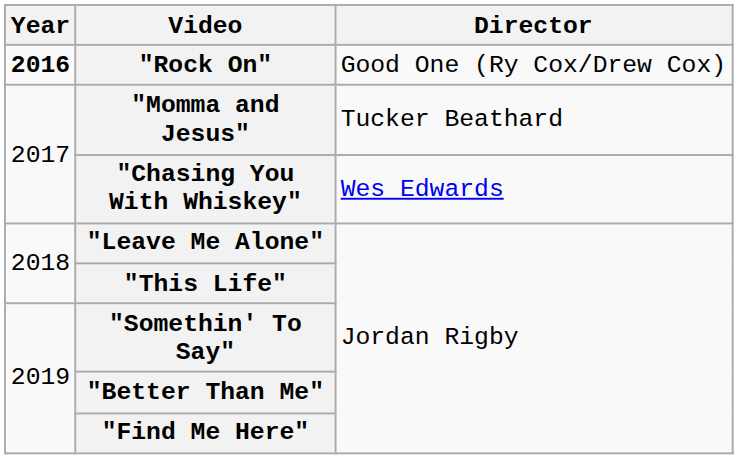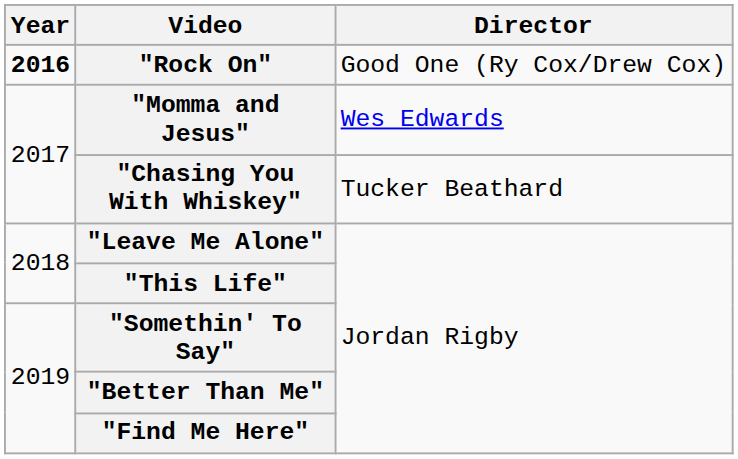"Momma and Jesus" | Director: Tucker Beathard -> Wes Edwards
"Chasing You With Whiskey" | Director: Wes Edwards -> Tucker Beathard
